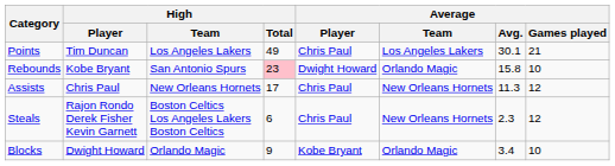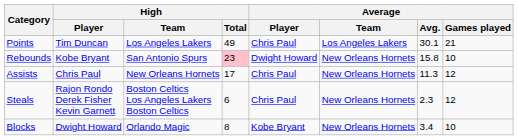Rebounds | Average / Team: Orlando Magic -> New Orleans Hornets
Blocks | High / Total: 9 -> 8
Blocks | Average / Team: Orlando Magic -> New Orleans Hornets
